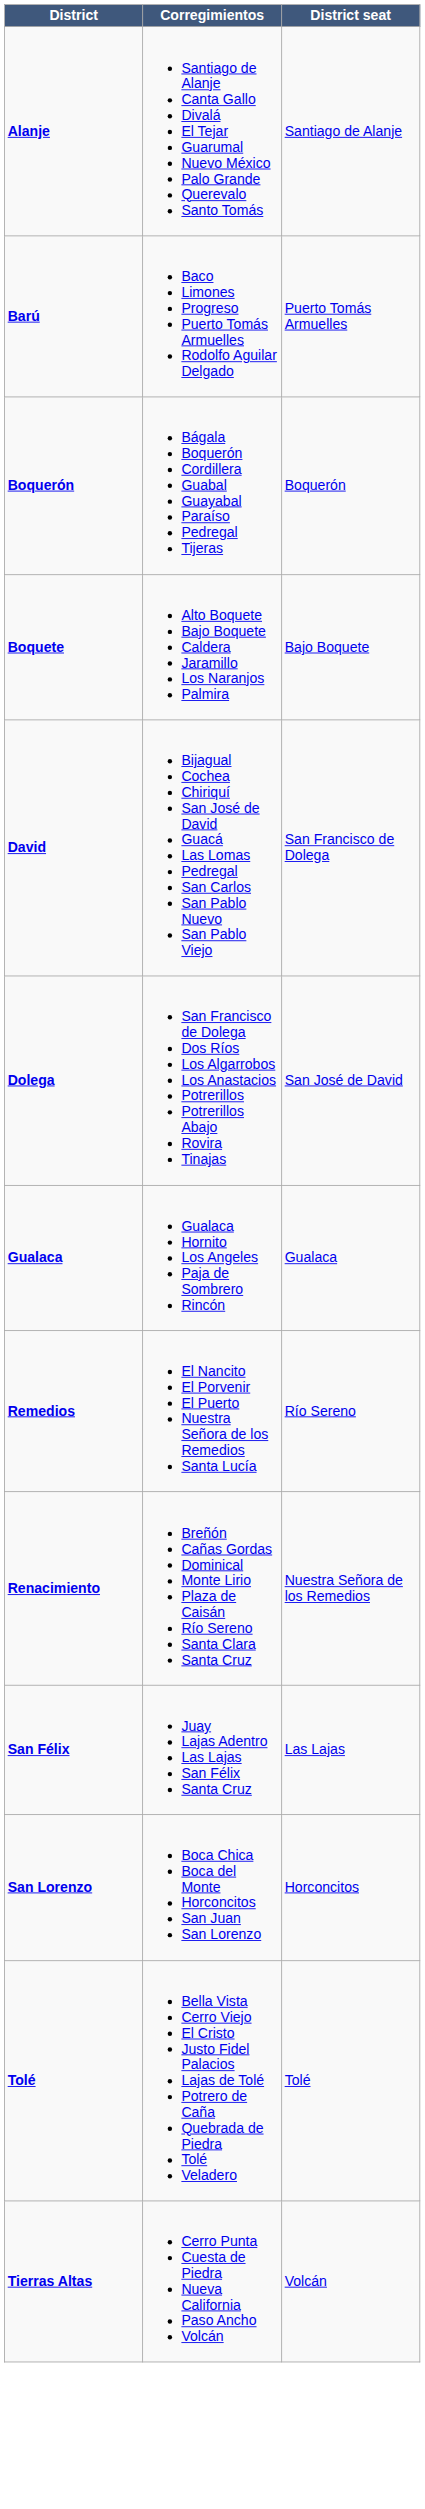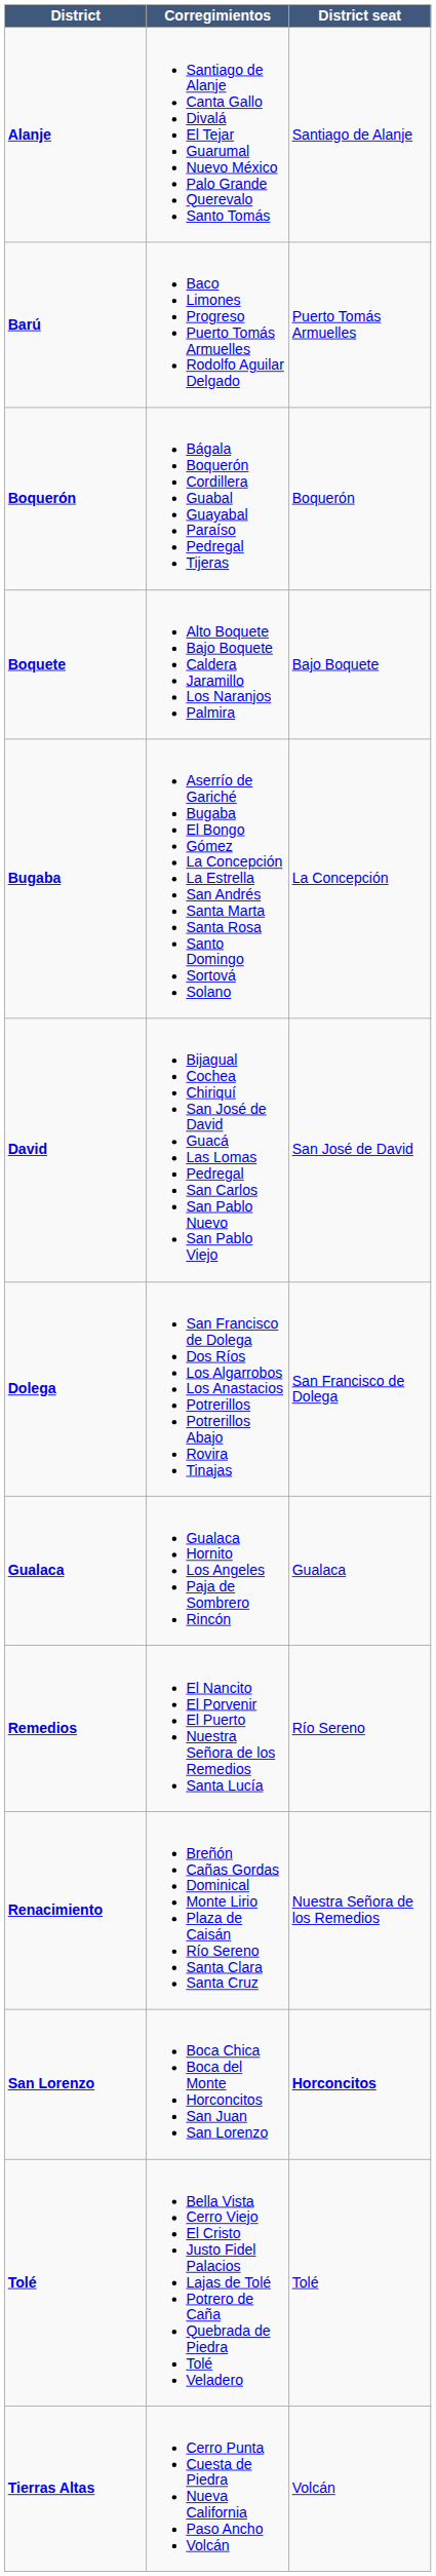+ row: Bugaba | Aserrío de Gariché Bugaba El Bongo Gómez La Concepción La Estrella San Andrés Santa Marta Santa Rosa Santo Domingo Sortová Solano | La Concepción
David | District seat: San Francisco de Dolega -> San José de David
Dolega | District seat: San José de David -> San Francisco de Dolega
- row: San Félix | Juay Lajas Adentro Las Lajas San Félix Santa Cruz | Las Lajas
San Lorenzo | District seat: normal -> bold
